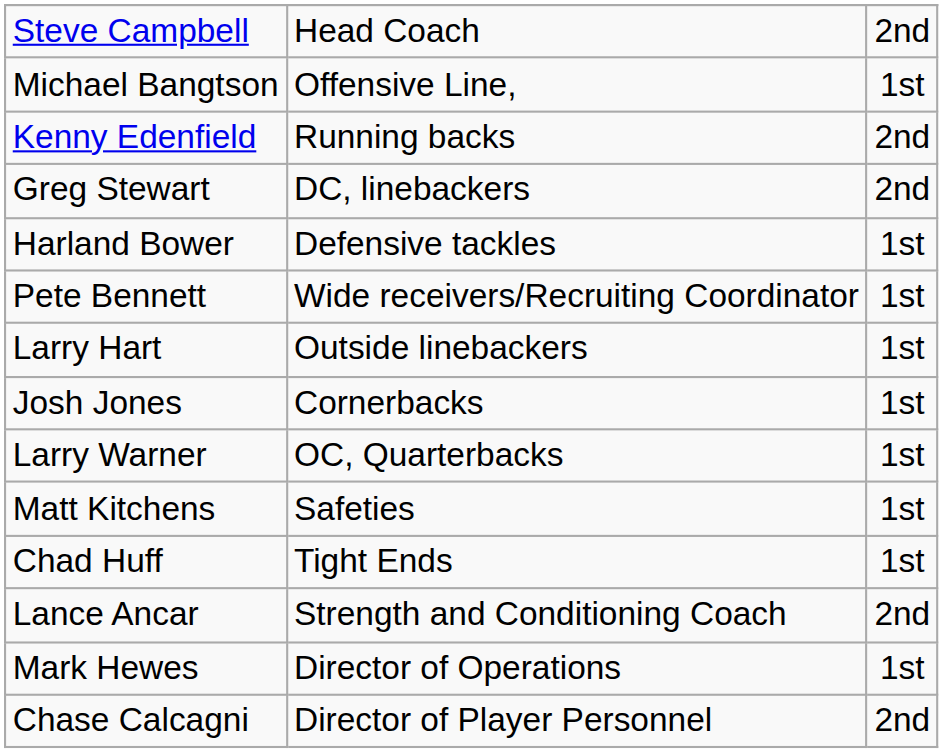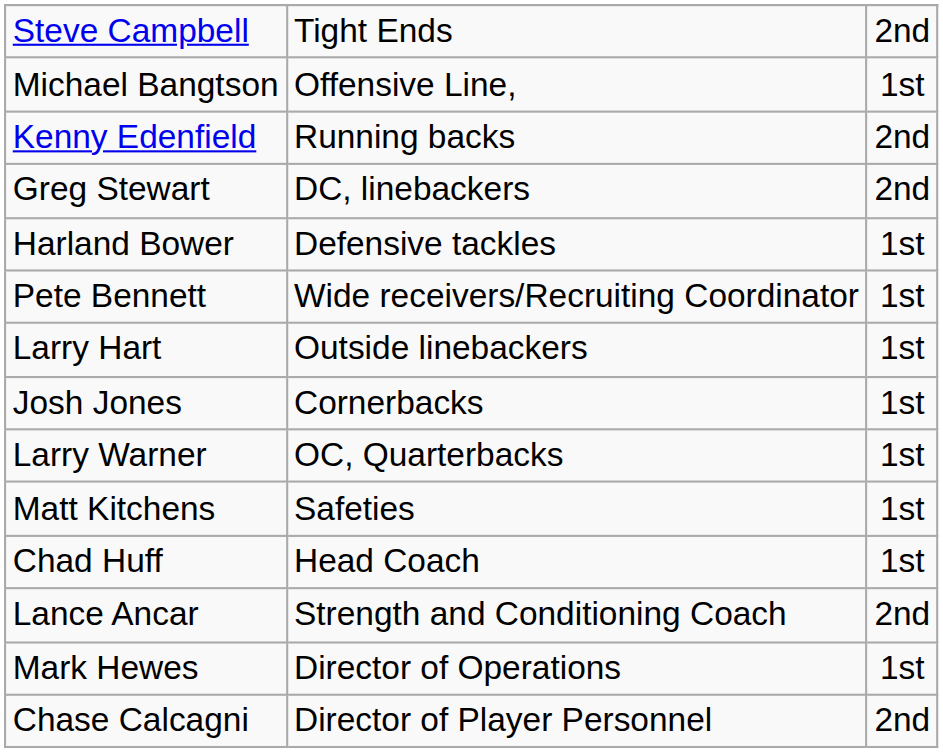Steve Campbell | column 2: Head Coach -> Tight Ends
Chad Huff | column 2: Tight Ends -> Head Coach
